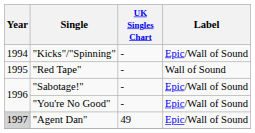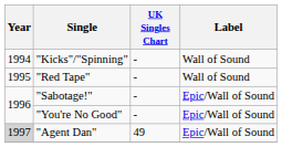"Kicks"/"Spinning" | Label: Epic/Wall of Sound -> Wall of Sound
